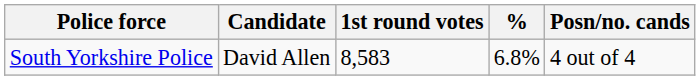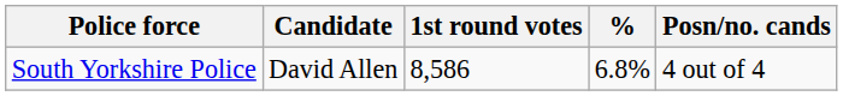South Yorkshire Police | 1st round votes: 8,583 -> 8,586
